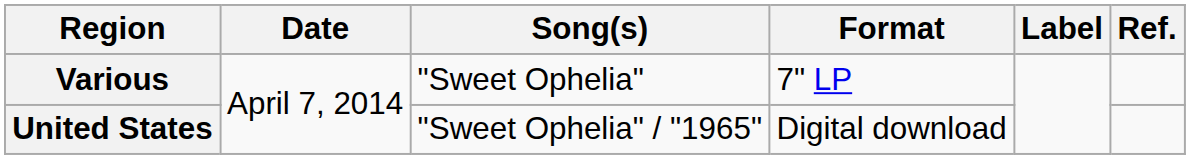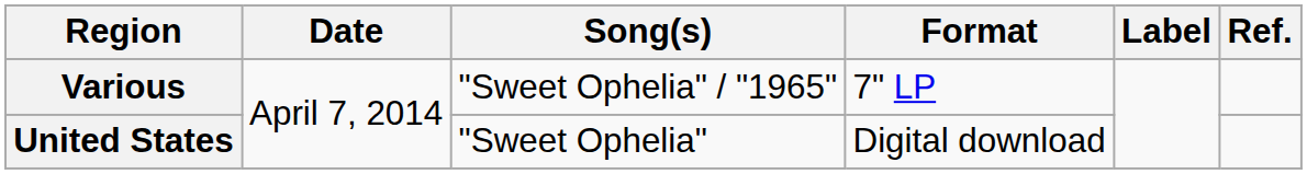Various | Song(s): "Sweet Ophelia" -> "Sweet Ophelia" / "1965"
United States | Song(s): "Sweet Ophelia" / "1965" -> "Sweet Ophelia"
